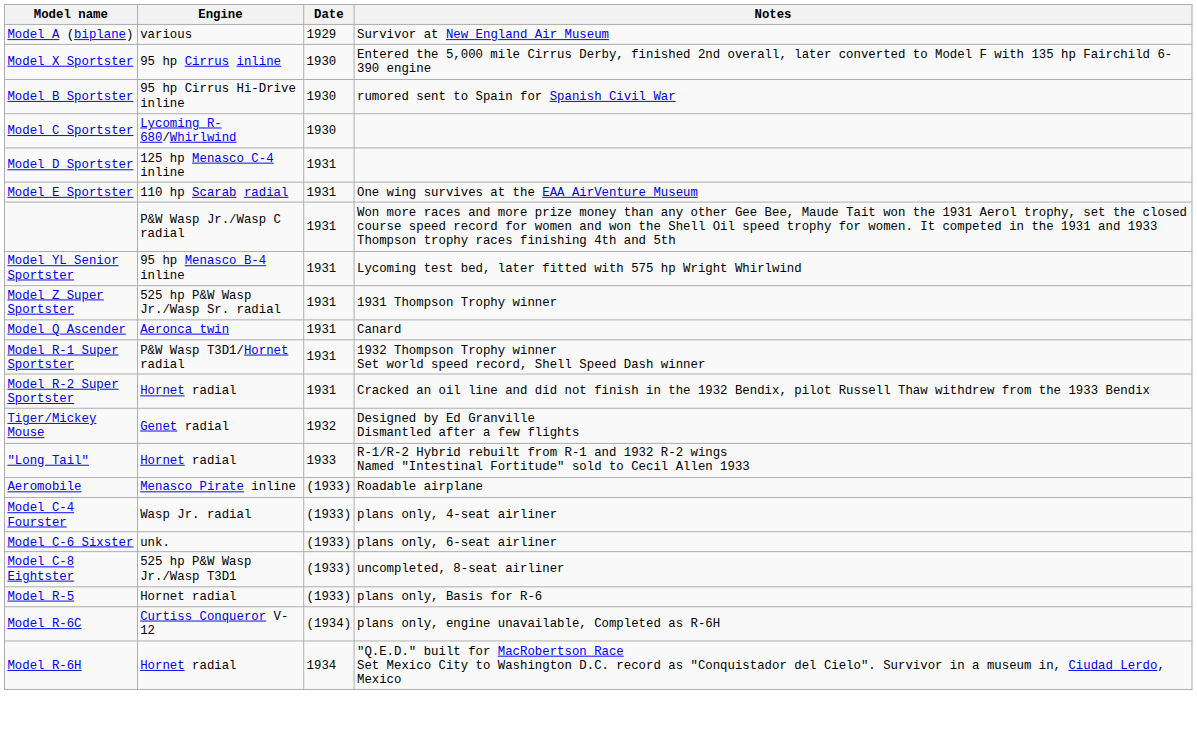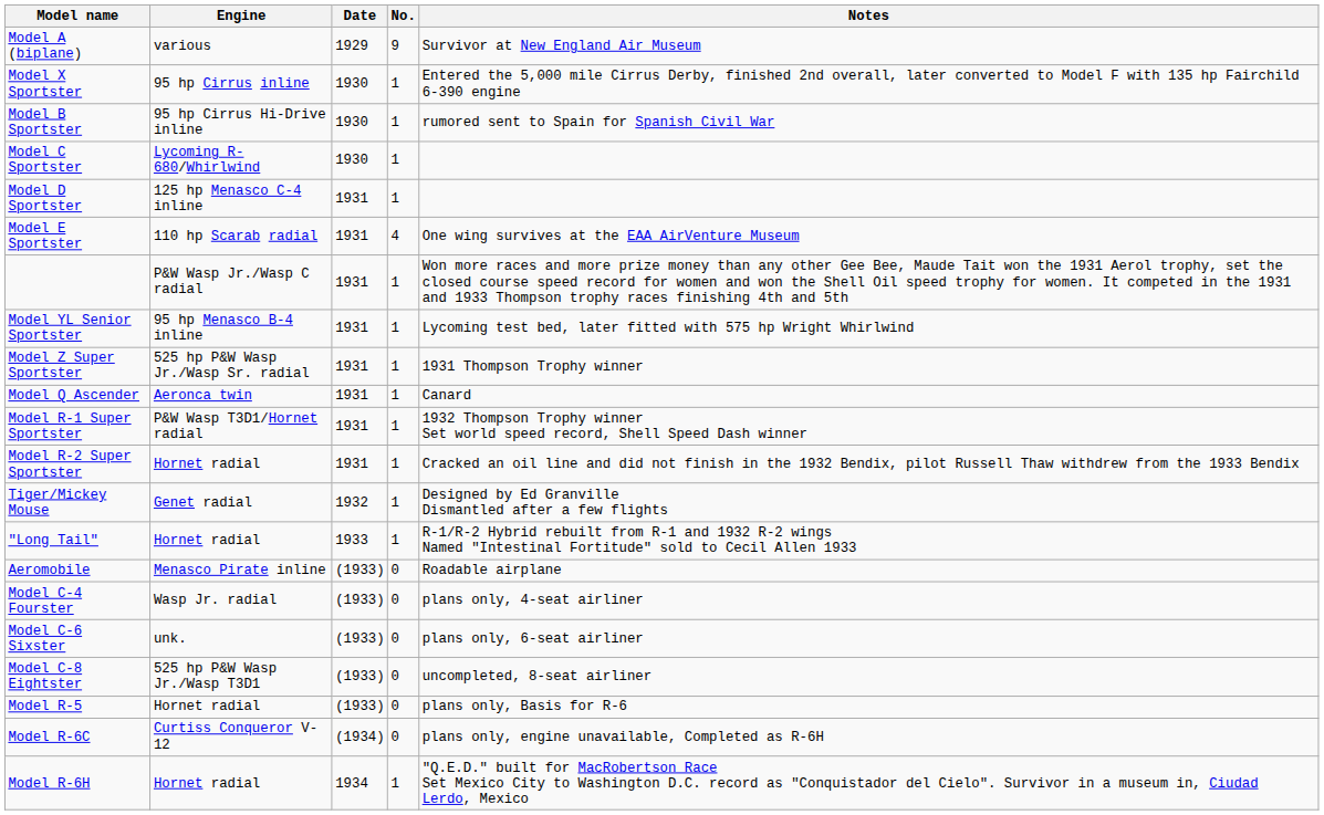+ column: No. | 9 | 1 | 1 | 1 | 1 | 4 | 1 | 1 | 1 | 1 | 1 | 1 | 1 | 1 | 0 | 0 | 0 | 0 | 0 | 0 | 1
